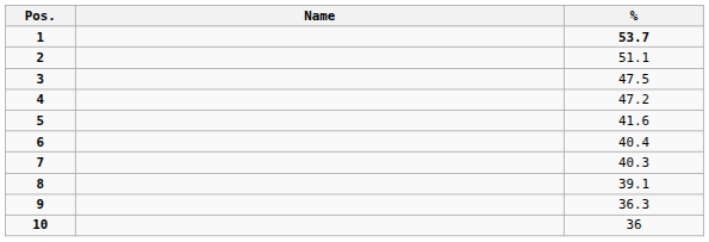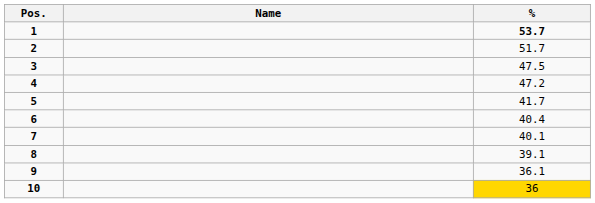2 | %: 51.1 -> 51.7
5 | %: 41.6 -> 41.7
7 | %: 40.3 -> 40.1
9 | %: 36.3 -> 36.1
10 | %: no background -> gold background
